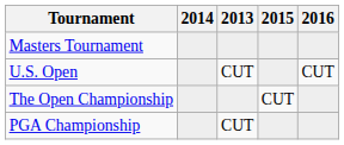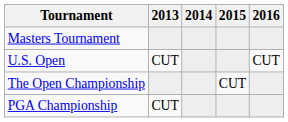columns swapped: 2013 <-> 2014
